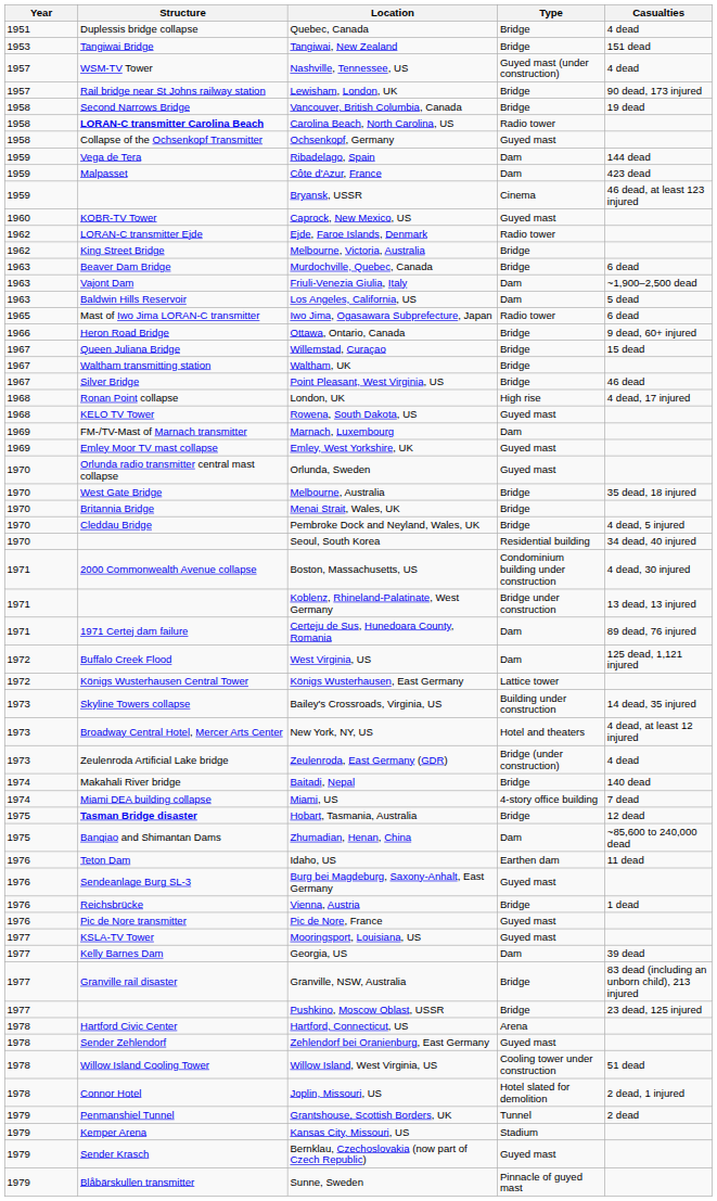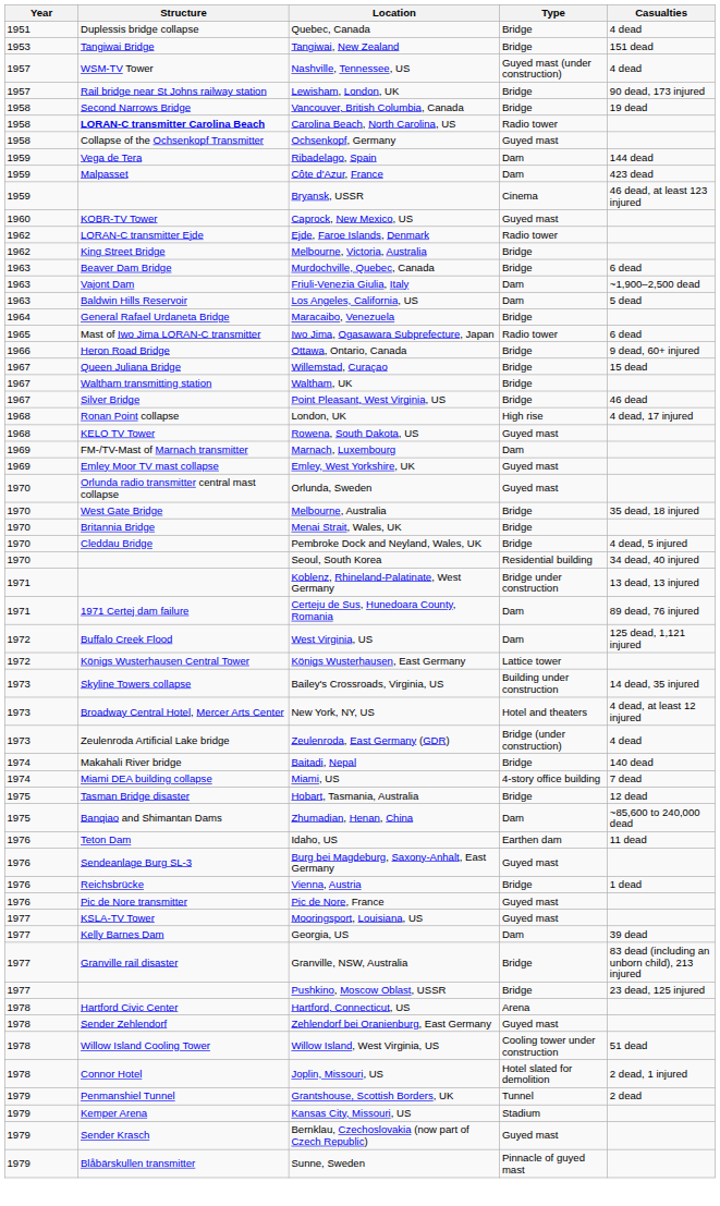+ row: 1964 | General Rafael Urdaneta Bridge | Maracaibo, Venezuela | Bridge
- row: 1971 | 2000 Commonwealth Avenue collapse | Boston, Massachusetts, US | Condominium building under construction | 4 dead, 30 injured
Hobart, Tasmania, Australia | Structure: bold -> normal
